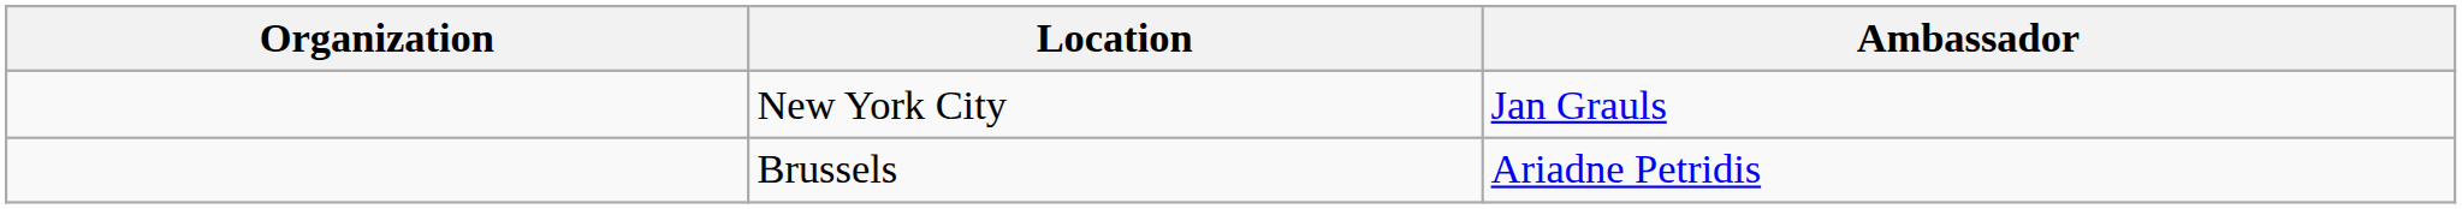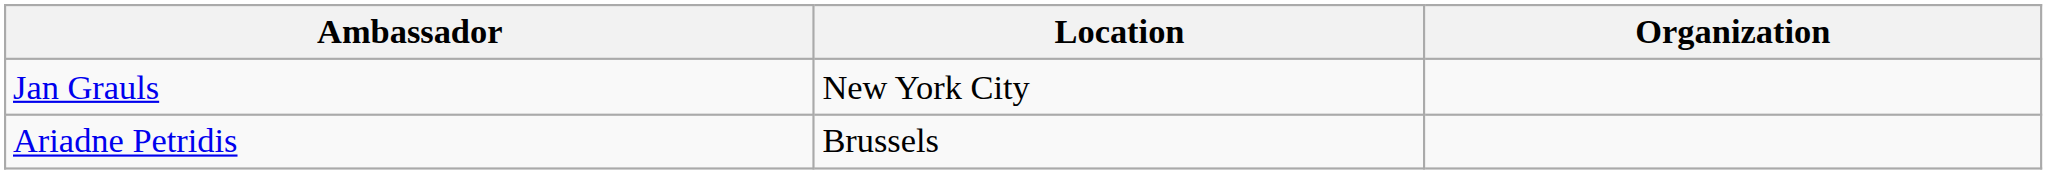columns swapped: Organization <-> Ambassador
